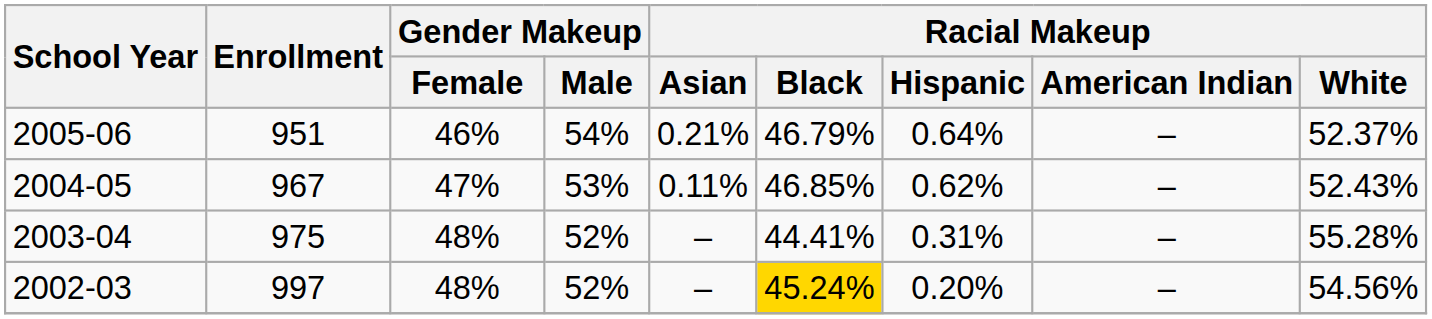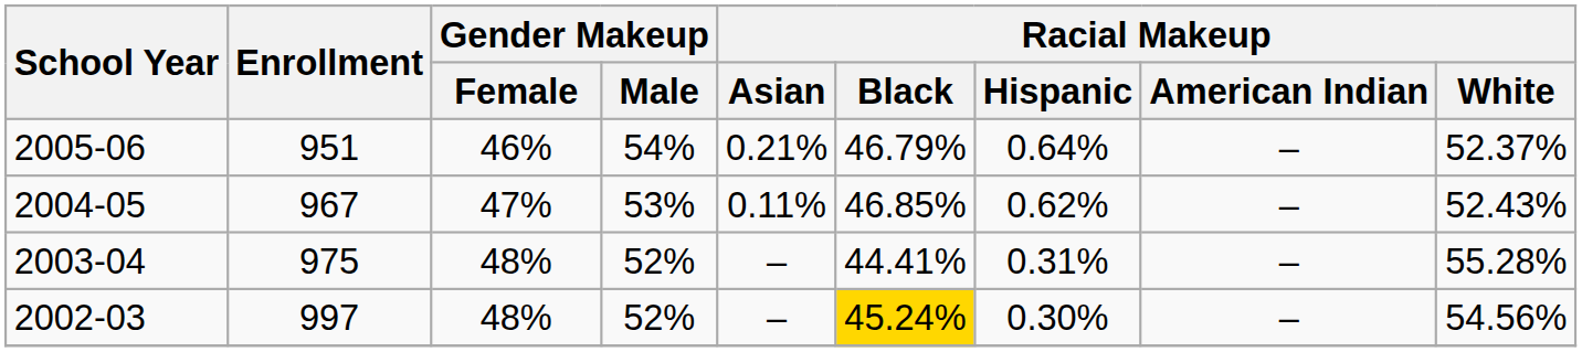2002-03 | Racial Makeup / Hispanic: 0.20% -> 0.30%
